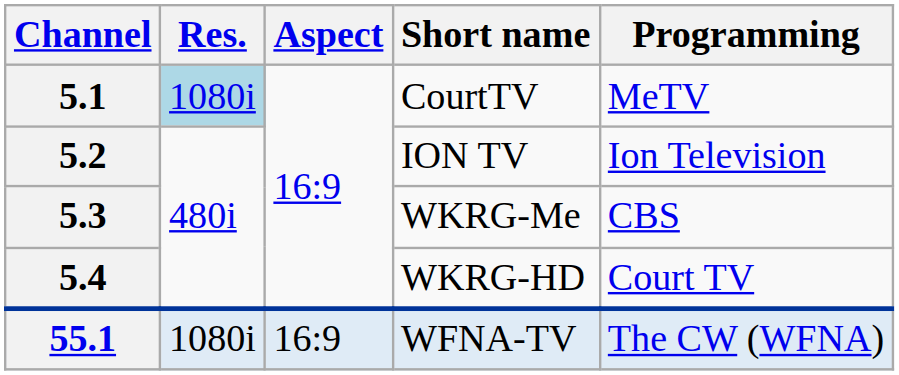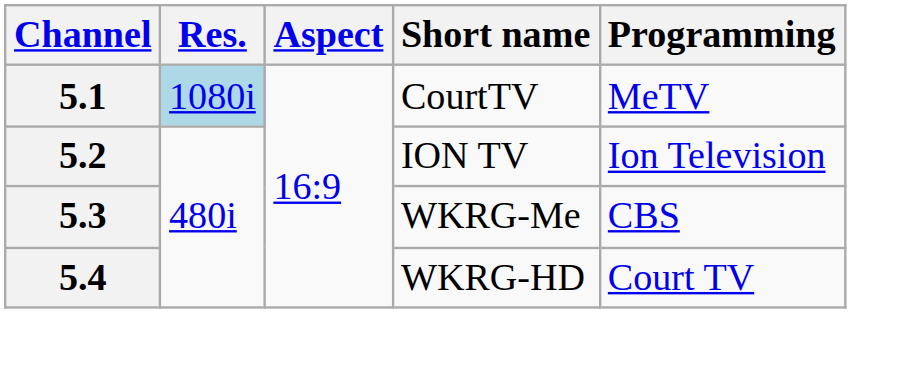- row: 55.1 | 1080i | 16:9 | WFNA-TV | The CW (WFNA)
